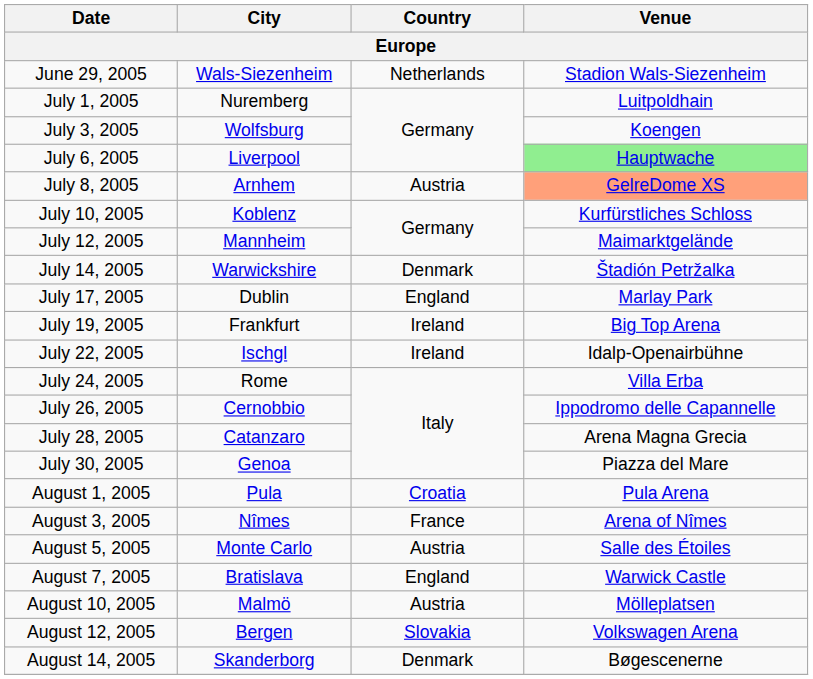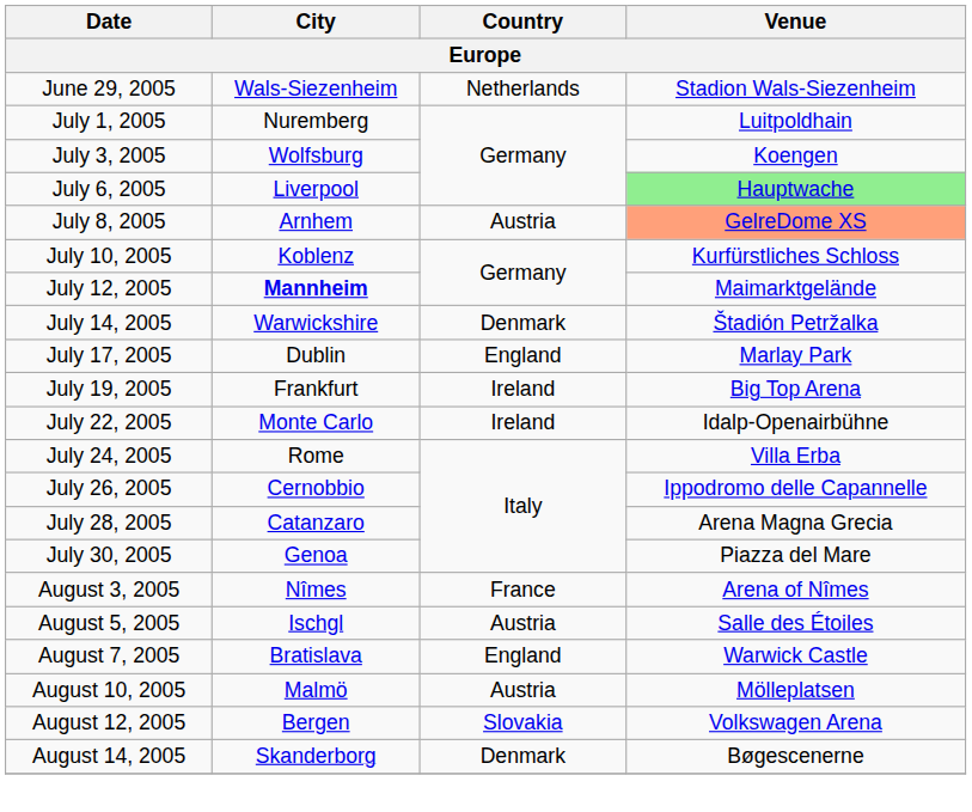July 12, 2005 | City: normal -> bold
July 22, 2005 | City: Ischgl -> Monte Carlo
- row: August 1, 2005 | Pula | Croatia | Pula Arena
August 5, 2005 | City: Monte Carlo -> Ischgl
